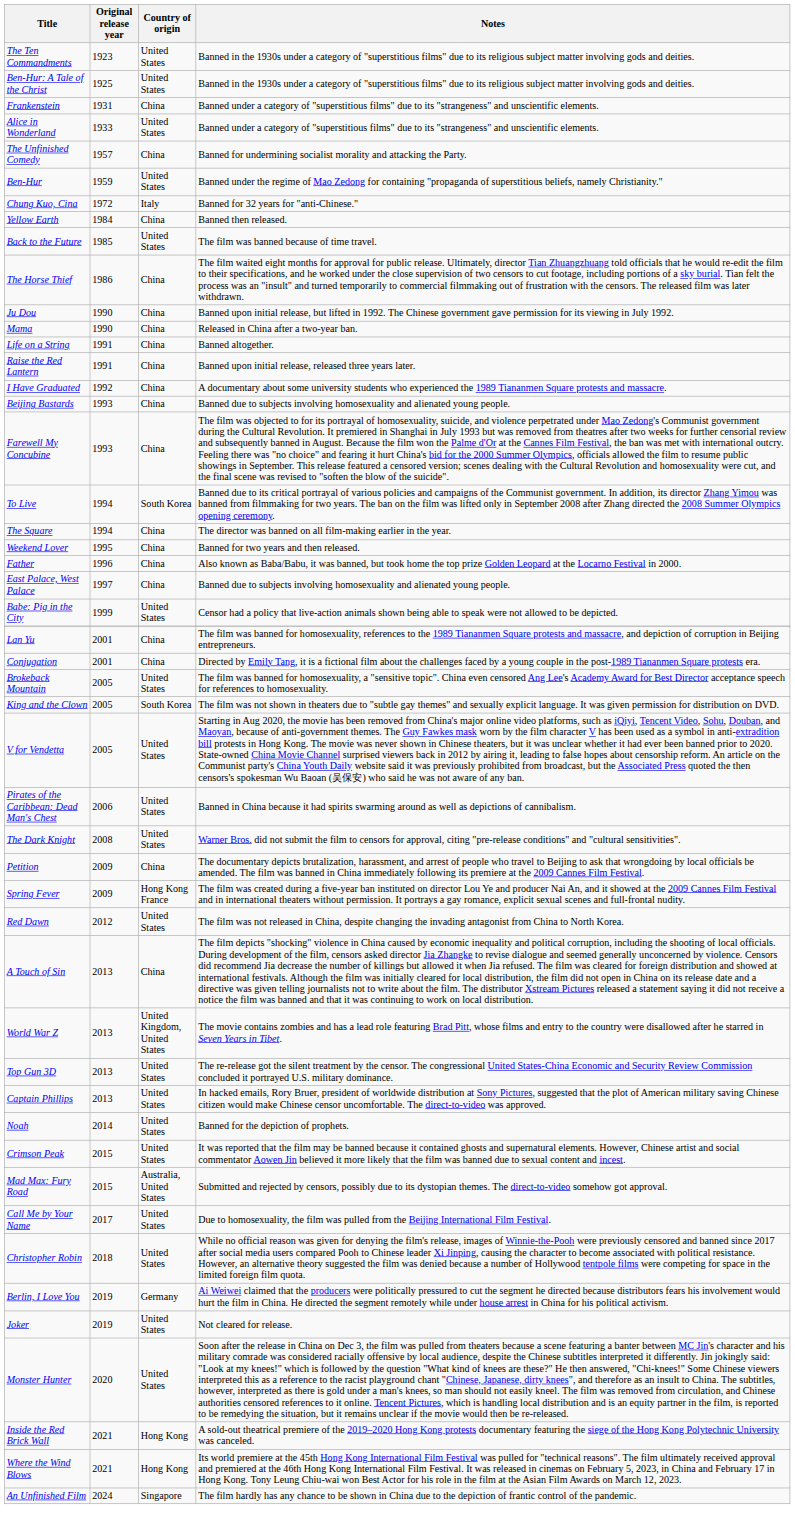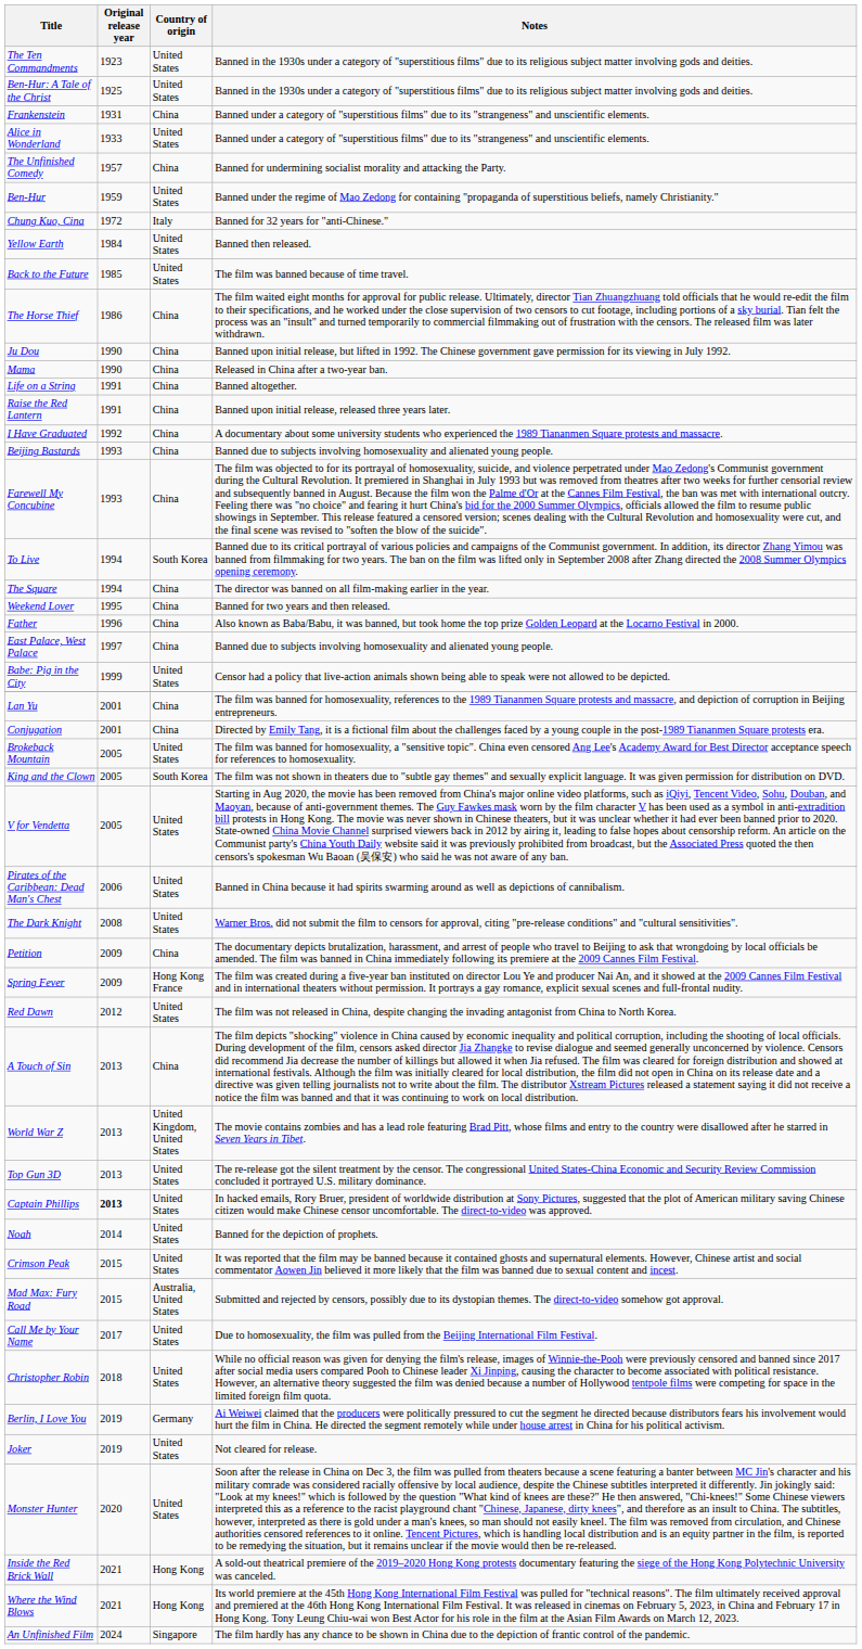Yellow Earth | Country of origin: China -> United States
Captain Phillips | Original release year: normal -> bold
